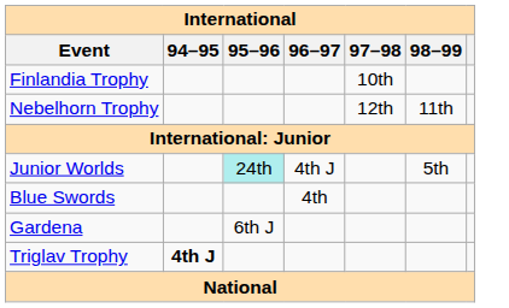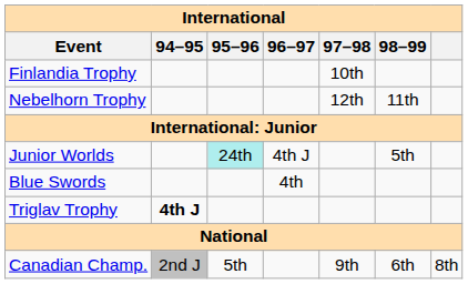- row: Gardena | 6th J
+ row: Canadian Champ. | 2nd J | 5th | 9th | 6th | 8th
